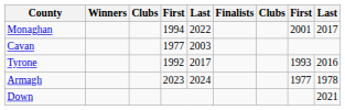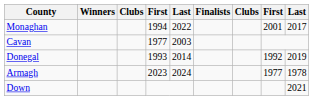+ row: Donegal | 1993 | 2014 | 1992 | 2019
- row: Tyrone | 1992 | 2017 | 1993 | 2016
